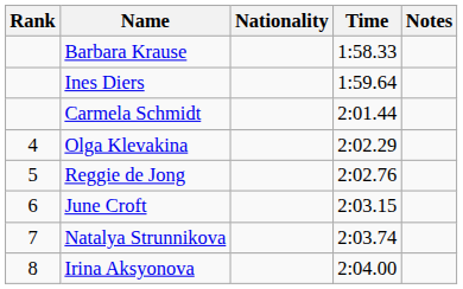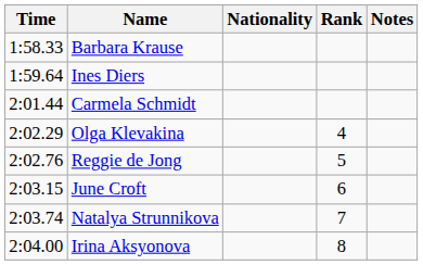columns swapped: Rank <-> Time
